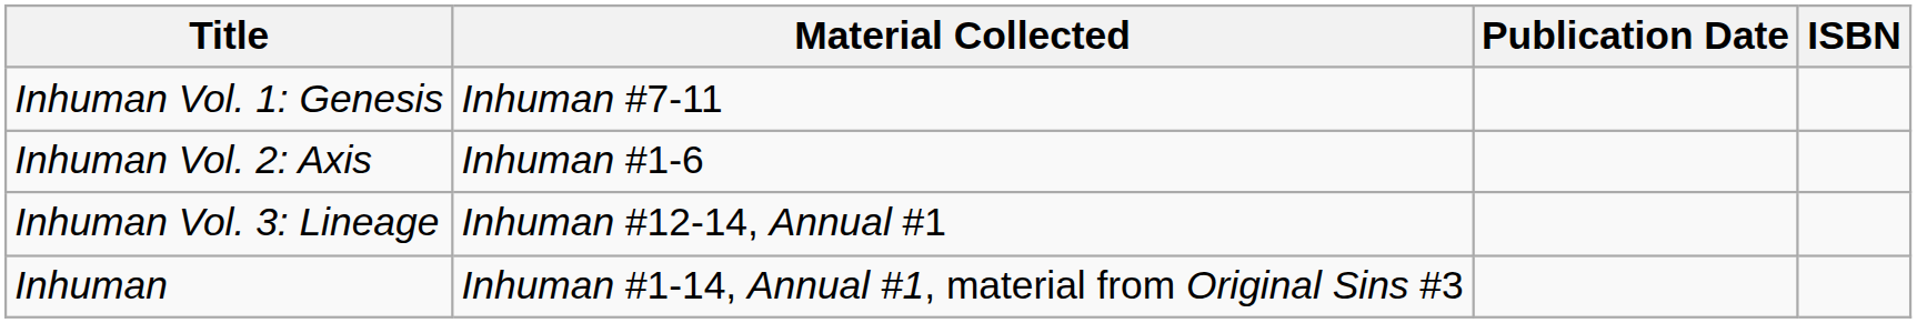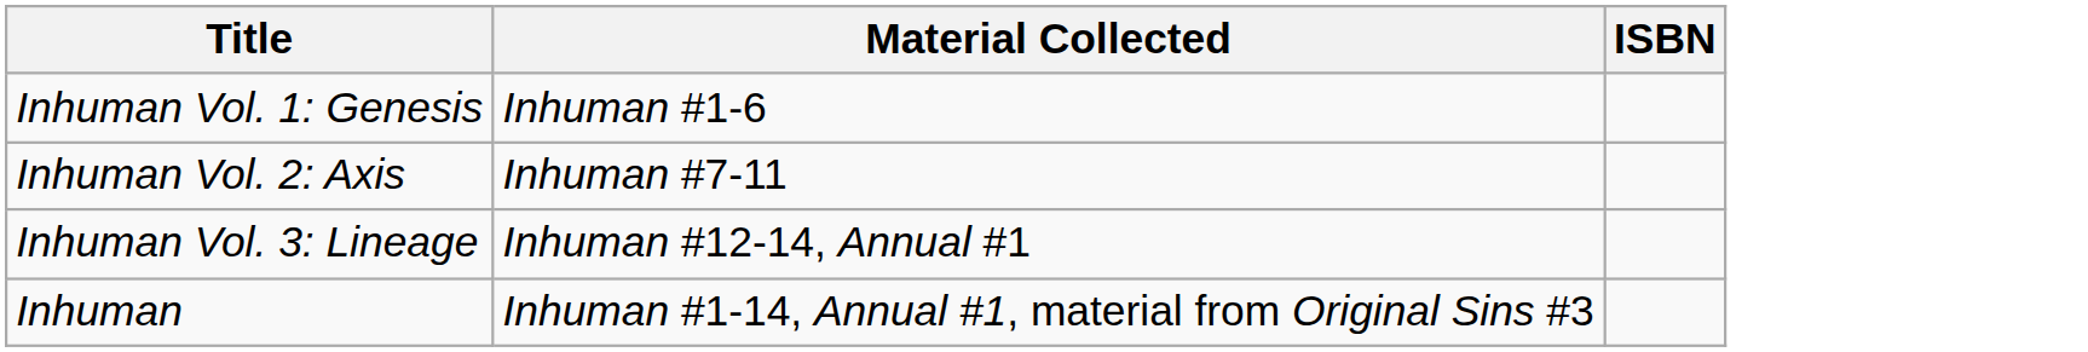- column: Publication Date
Inhuman Vol. 1: Genesis | Material Collected: Inhuman #7-11 -> Inhuman #1-6
Inhuman Vol. 2: Axis | Material Collected: Inhuman #1-6 -> Inhuman #7-11
